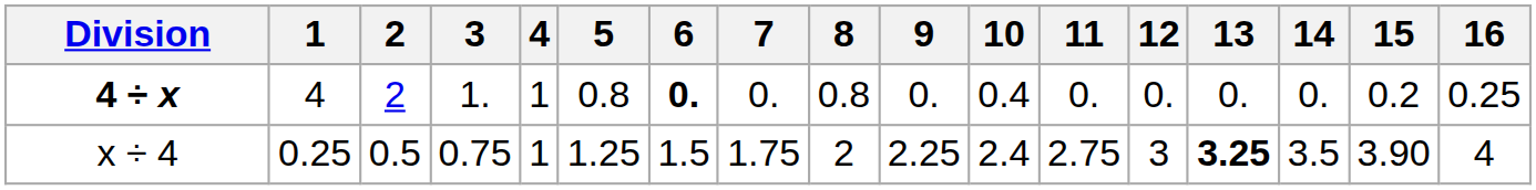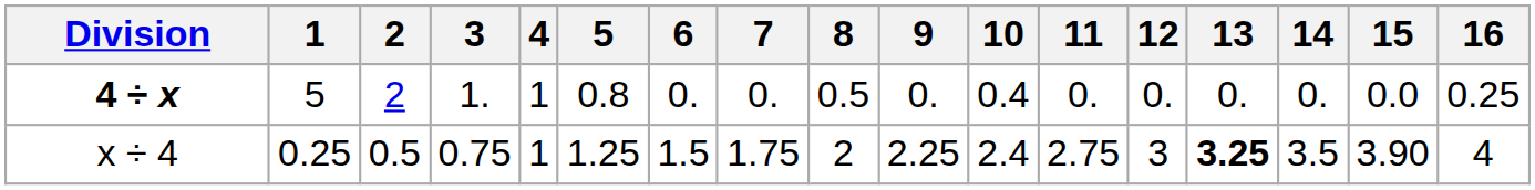4 ÷ x | 1: 4 -> 5
4 ÷ x | 6: bold -> normal
4 ÷ x | 8: 0.8 -> 0.5
4 ÷ x | 15: 0.2 -> 0.0
